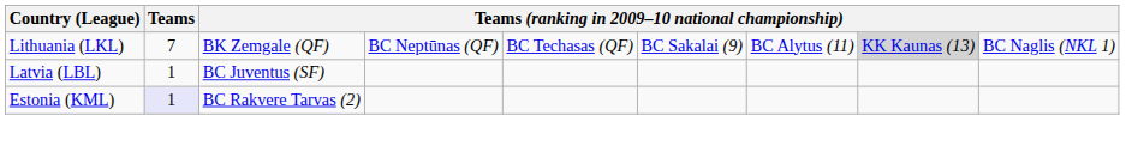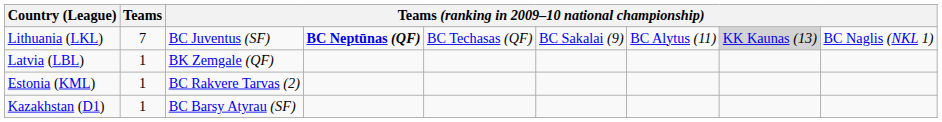Lithuania (LKL) | column 3: BK Zemgale (QF) -> BC Juventus (SF)
Lithuania (LKL) | column 4: normal -> bold
Latvia (LBL) | column 3: BC Juventus (SF) -> BK Zemgale (QF)
Estonia (KML) | Teams: lavender background -> no background
+ row: Kazakhstan (D1) | 1 | BC Barsy Atyrau (SF)
